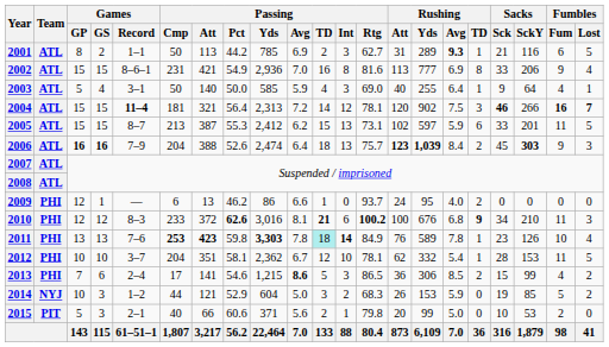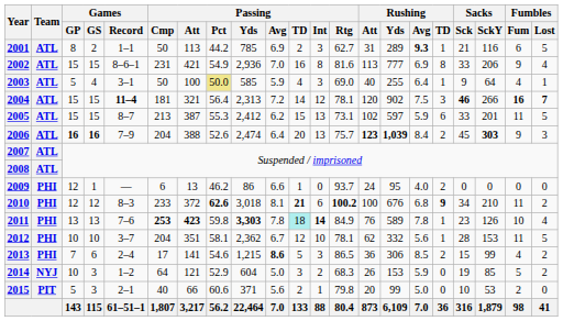2003 | Passing / Att: 140 -> 100
2003 | Passing / Pct: no background -> khaki background
2006 | Passing / TD: 18 -> 20
2010 | Passing / Yds: 3,016 -> 3,018
2010 | Fumbles / Lost: 3 -> 2
2012 | Rushing / Avg: 5.4 -> 5.6
2014 | Passing / Cmp: 44 -> 64
